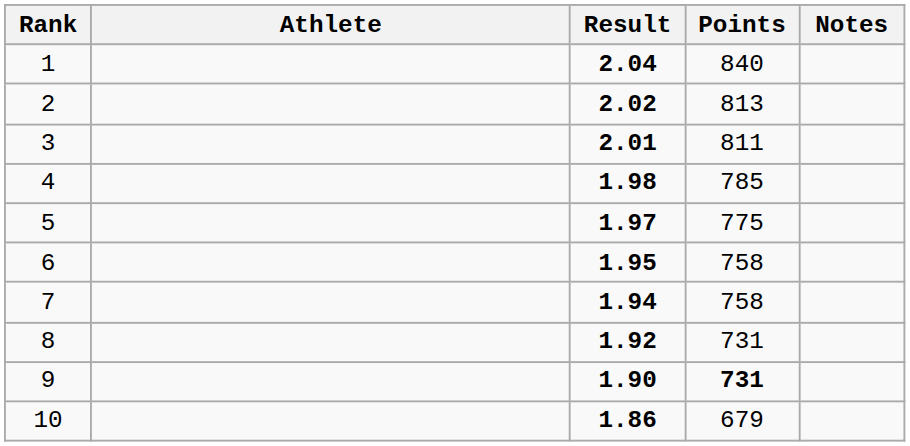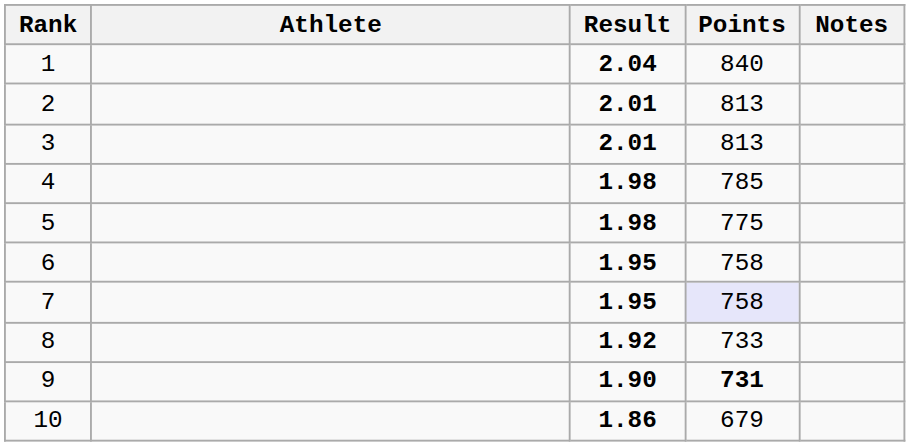2 | Result: 2.02 -> 2.01
3 | Points: 811 -> 813
5 | Result: 1.97 -> 1.98
7 | Result: 1.94 -> 1.95
7 | Points: no background -> lavender background
8 | Points: 731 -> 733
